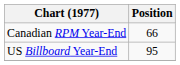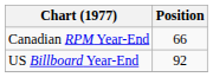US Billboard Year-End | Position: 95 -> 92
